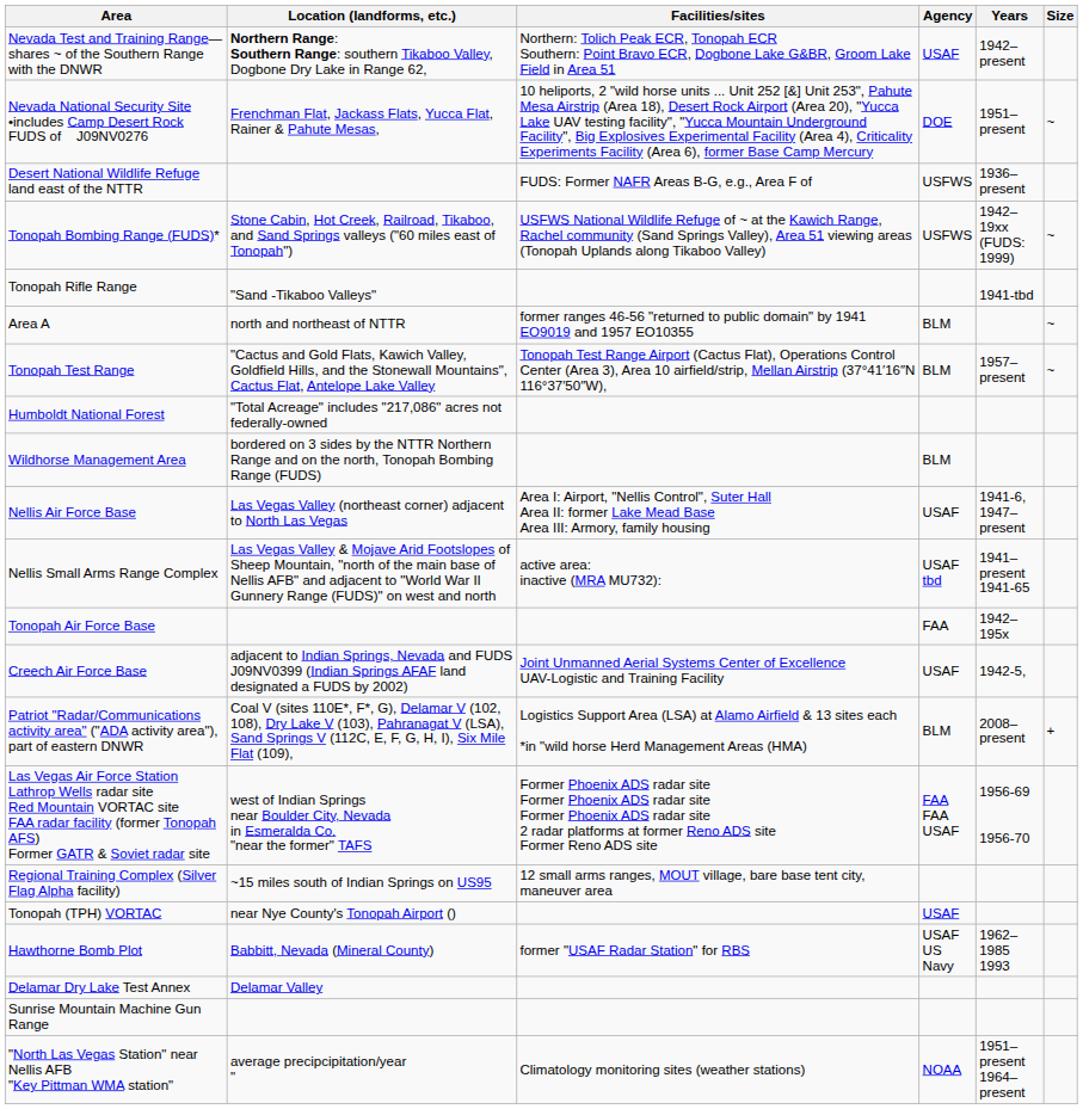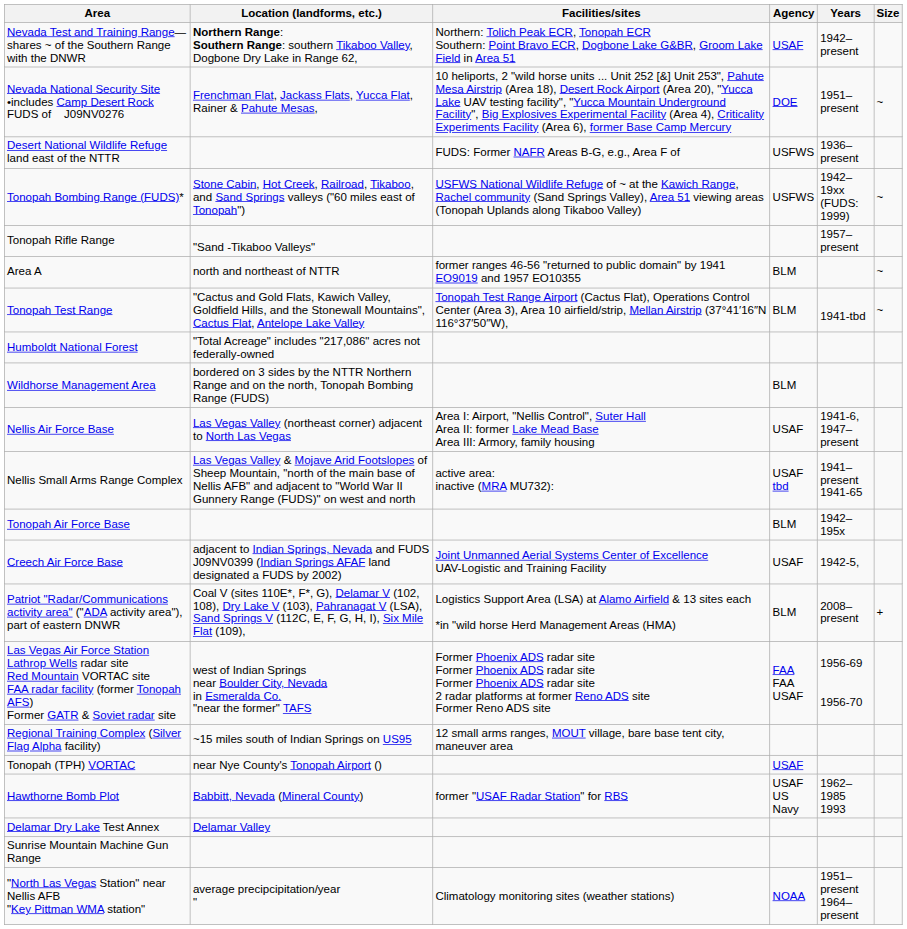Tonopah Rifle Range | Years: 1941-tbd -> 1957–present
Tonopah Test Range | Years: 1957–present -> 1941-tbd
Tonopah Air Force Base | Agency: FAA -> BLM
